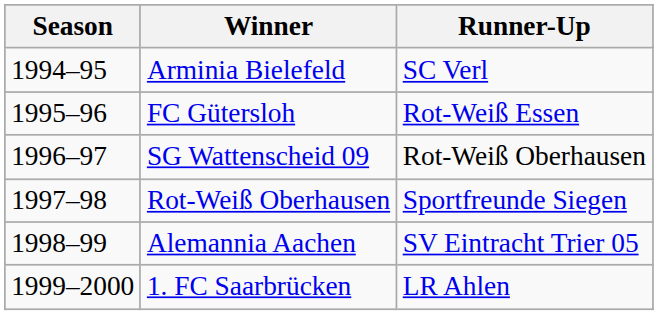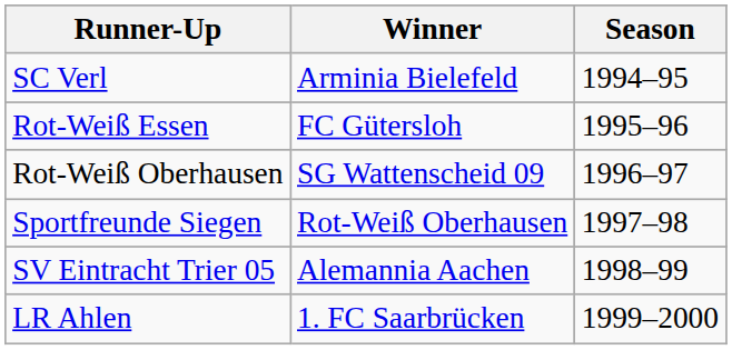columns swapped: Season <-> Runner-Up
